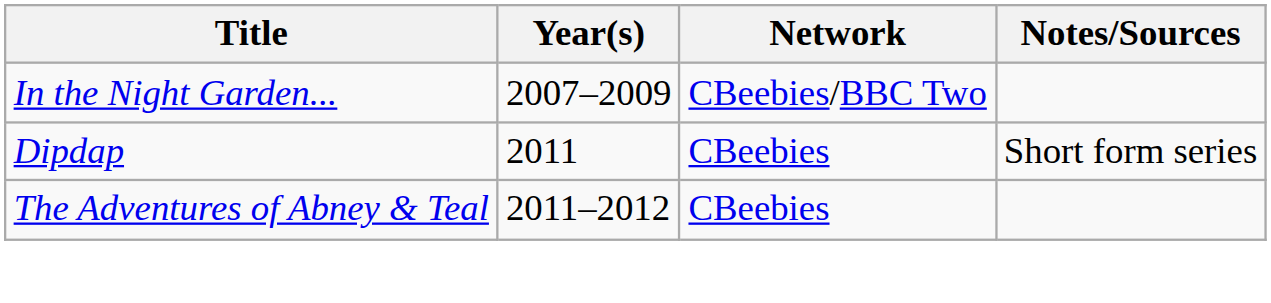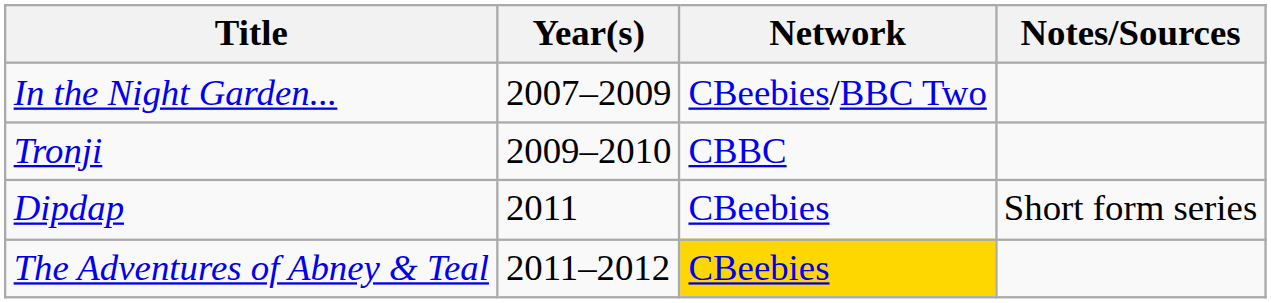+ row: Tronji | 2009–2010 | CBBC
The Adventures of Abney & Teal | Network: no background -> gold background
